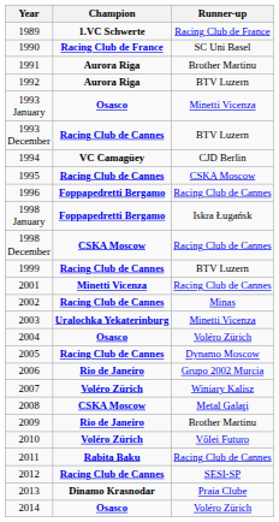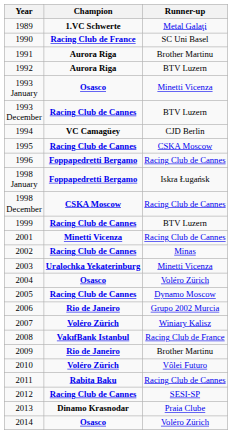1989 | Runner-up: Racing Club de France -> Metal Galaţi
2008 | Champion: CSKA Moscow -> VakıfBank Istanbul
2008 | Runner-up: Metal Galaţi -> Racing Club de France
